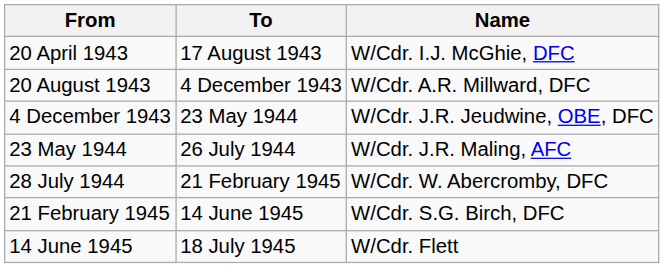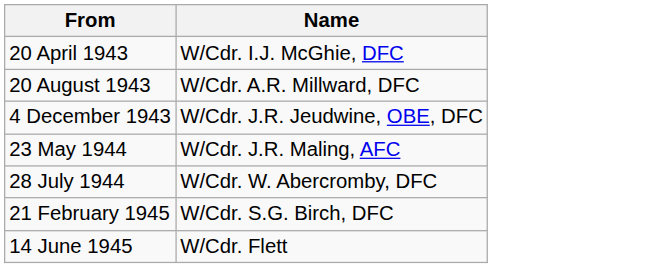- column: To | 17 August 1943 | 4 December 1943 | 23 May 1944 | 26 July 1944 | 21 February 1945 | 14 June 1945 | 18 July 1945
